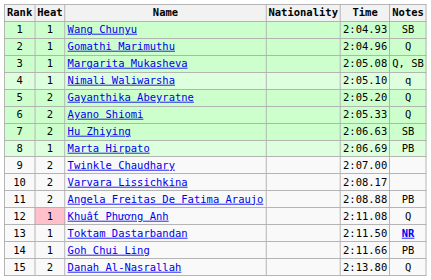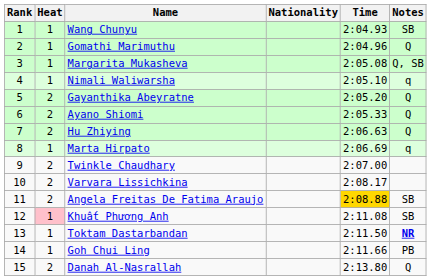Hu Zhiying | Notes: SB -> Q
Marta Hirpato | Notes: PB -> q
Angela Freitas De Fatima Araujo | Time: no background -> gold background
Angela Freitas De Fatima Araujo | Notes: PB -> SB
Khuất Phương Anh | Notes: Q -> SB
